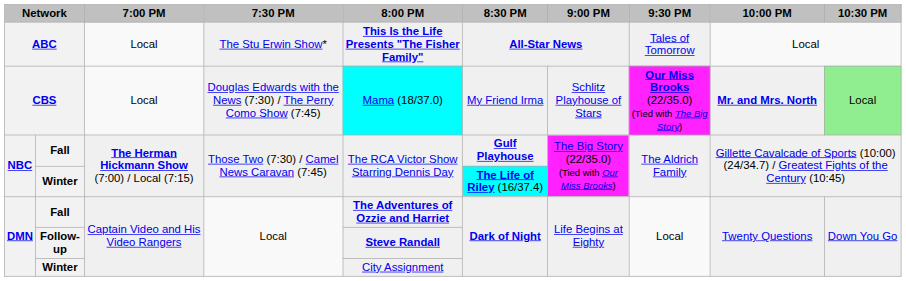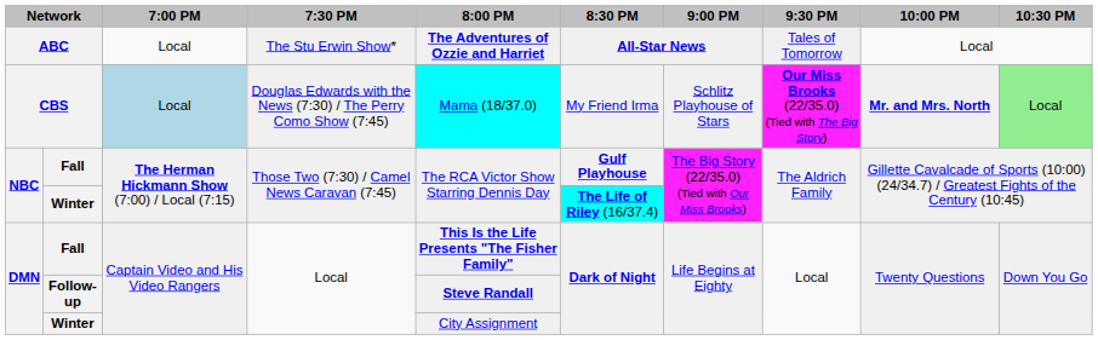ABC | 8:00 PM: This Is the Life Presents "The Fisher Family" -> The Adventures of Ozzie and Harriet
CBS | 7:00 PM: no background -> lightblue background
DMN / Fall | 8:00 PM: The Adventures of Ozzie and Harriet -> This Is the Life Presents "The Fisher Family"
